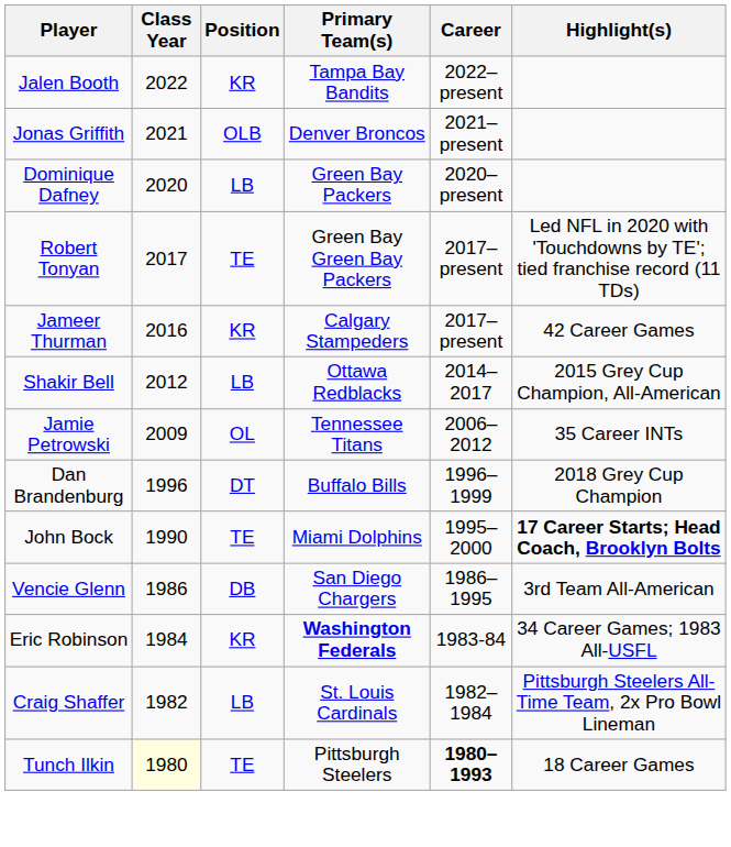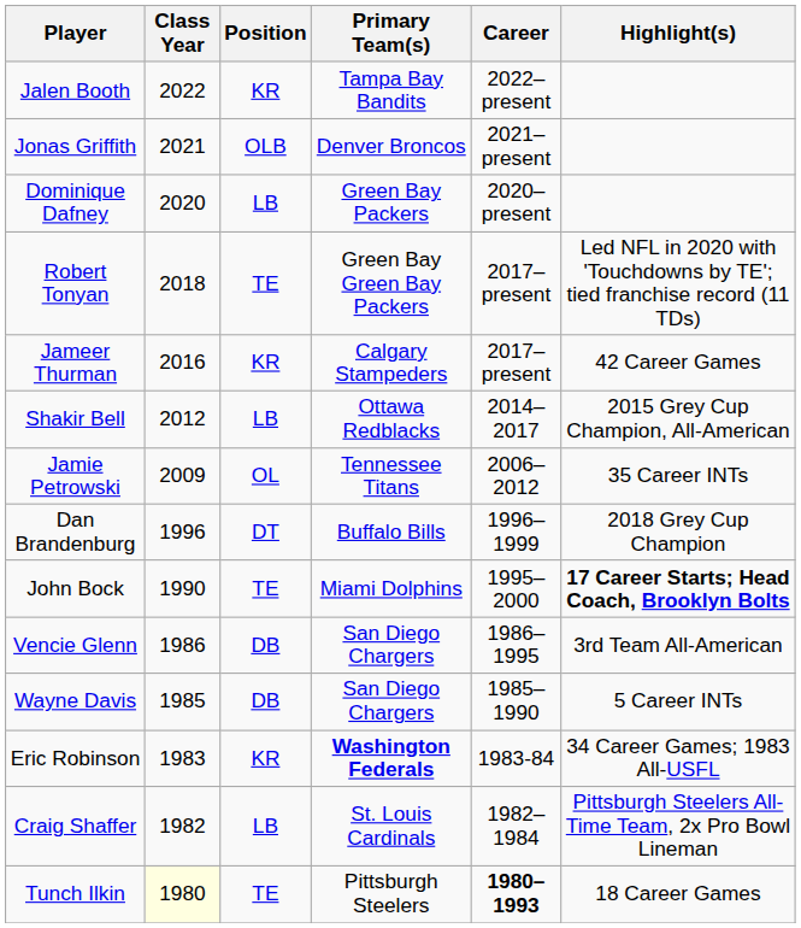Robert Tonyan | Class Year: 2017 -> 2018
+ row: Wayne Davis | 1985 | DB | San Diego Chargers | 1985–1990 | 5 Career INTs
Eric Robinson | Class Year: 1984 -> 1983
